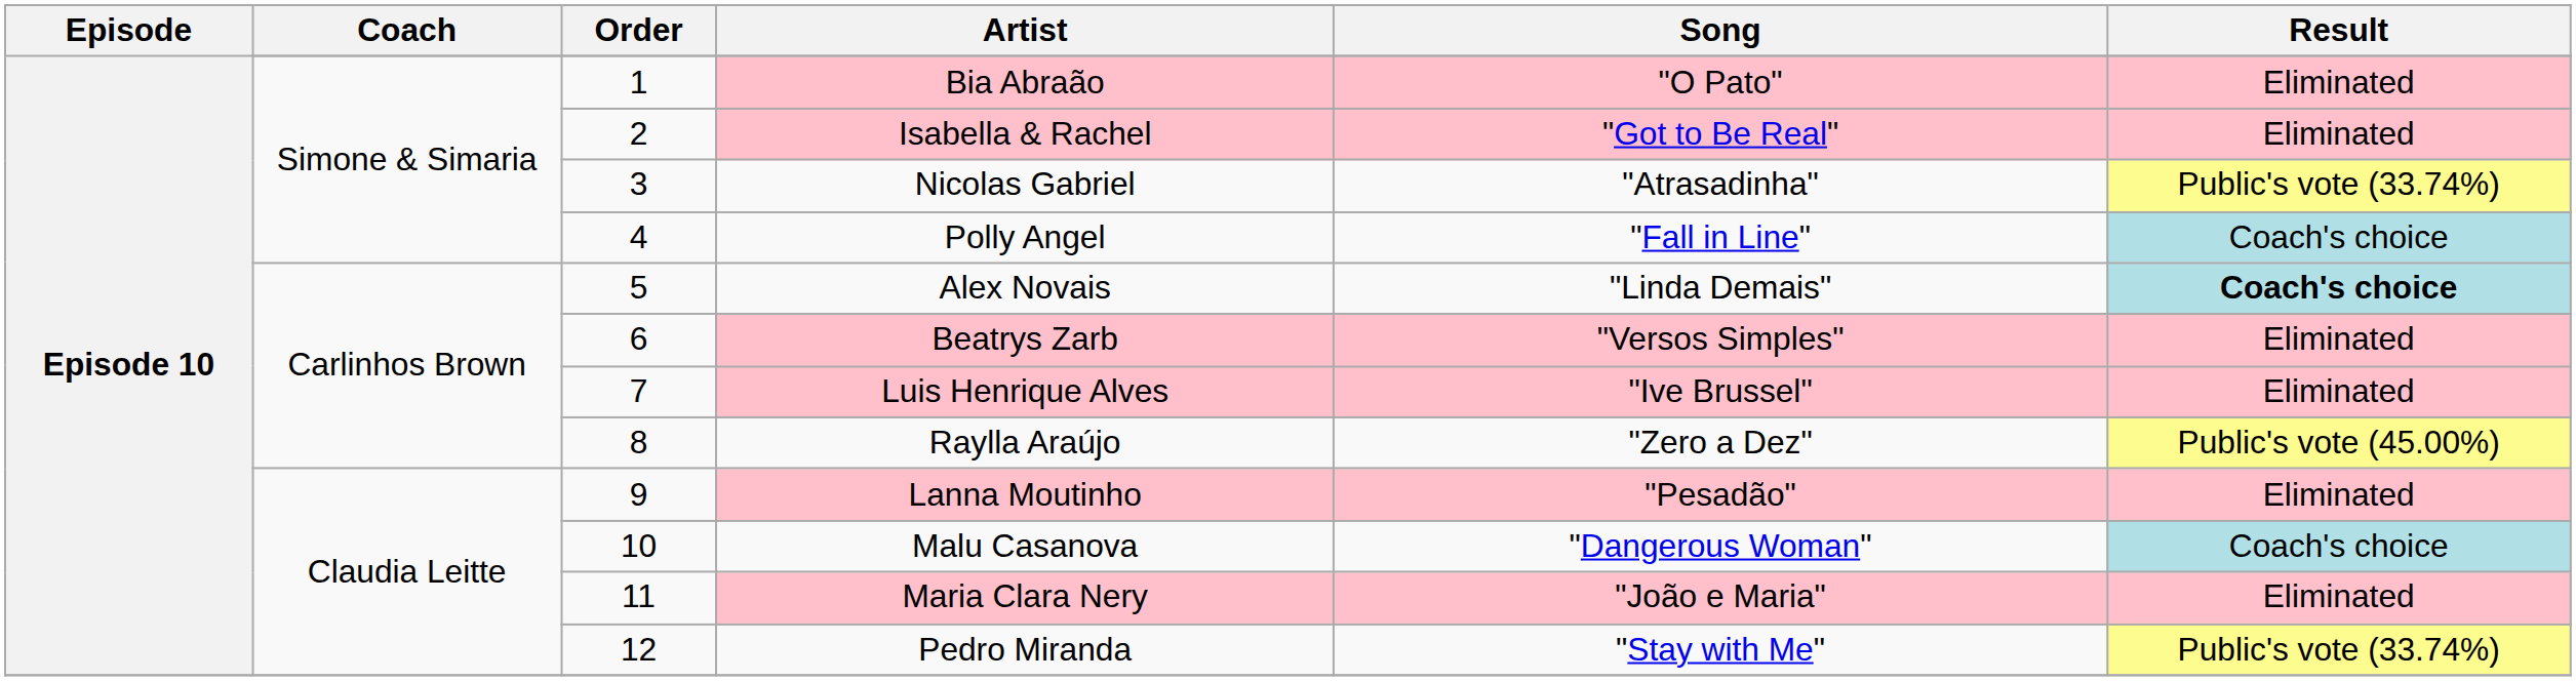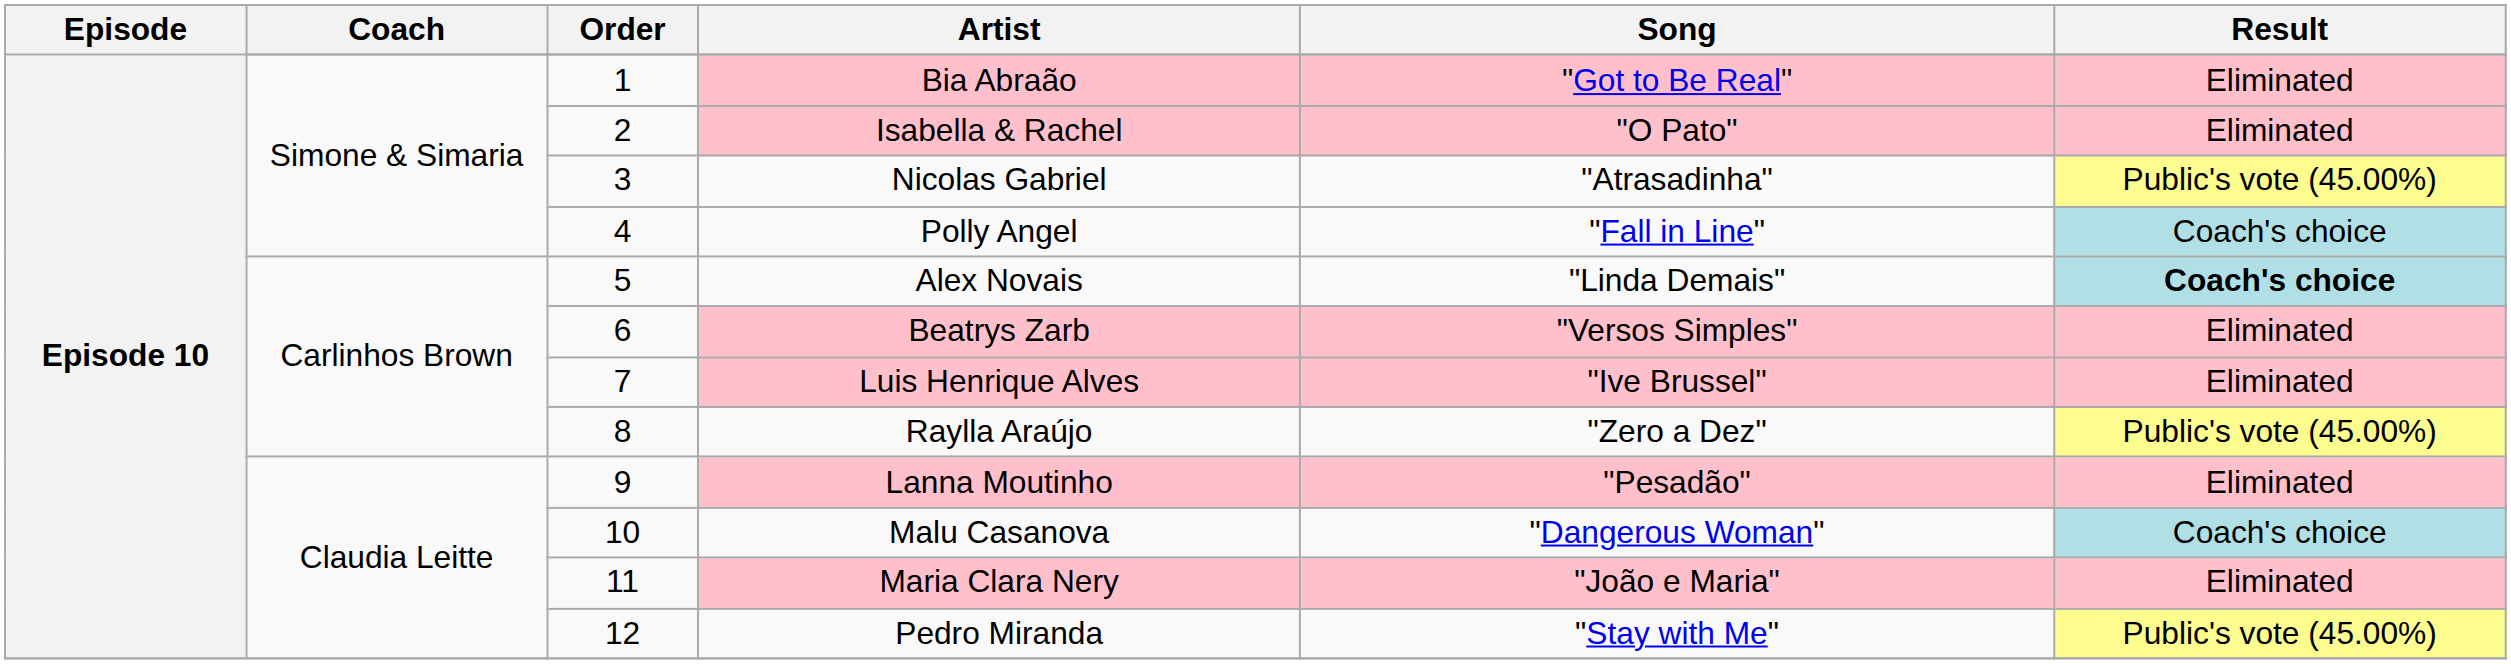Bia Abraão | Song: "O Pato" -> "Got to Be Real"
Isabella & Rachel | Song: "Got to Be Real" -> "O Pato"
Nicolas Gabriel | Result: Public's vote (33.74%) -> Public's vote (45.00%)
Pedro Miranda | Result: Public's vote (33.74%) -> Public's vote (45.00%)
